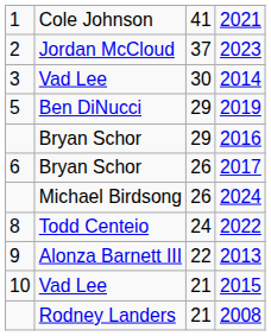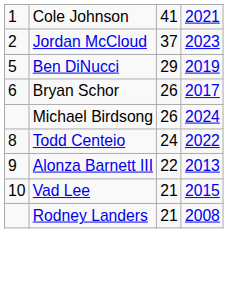- row: 3 | Vad Lee | 30 | 2014
- row: Bryan Schor | 29 | 2016
